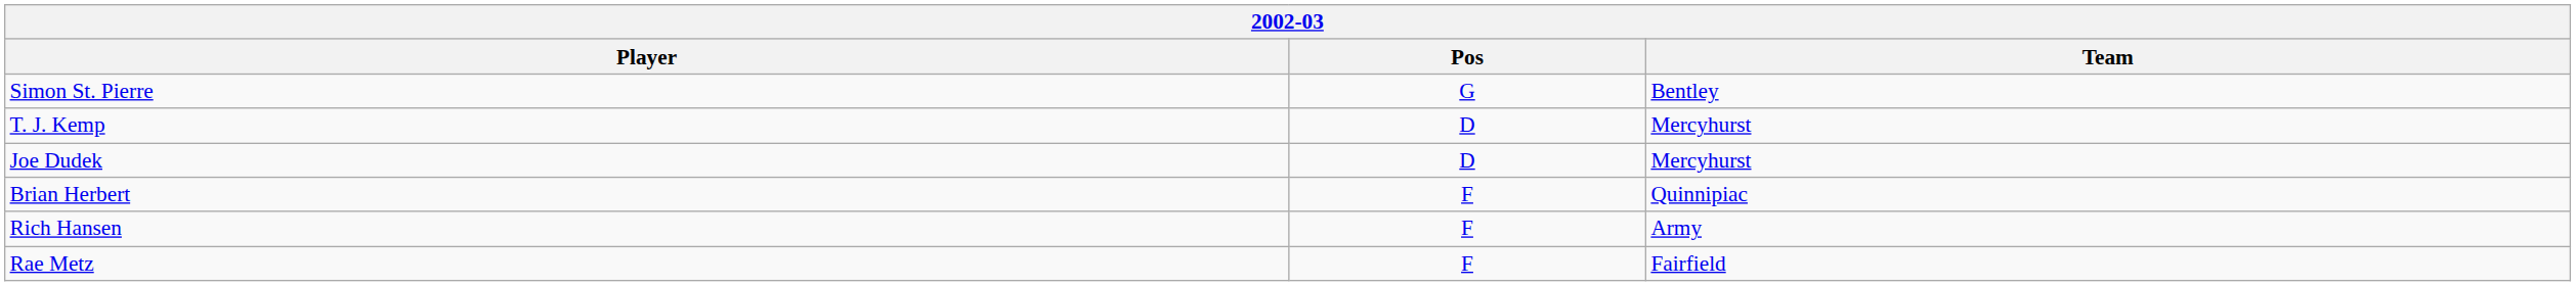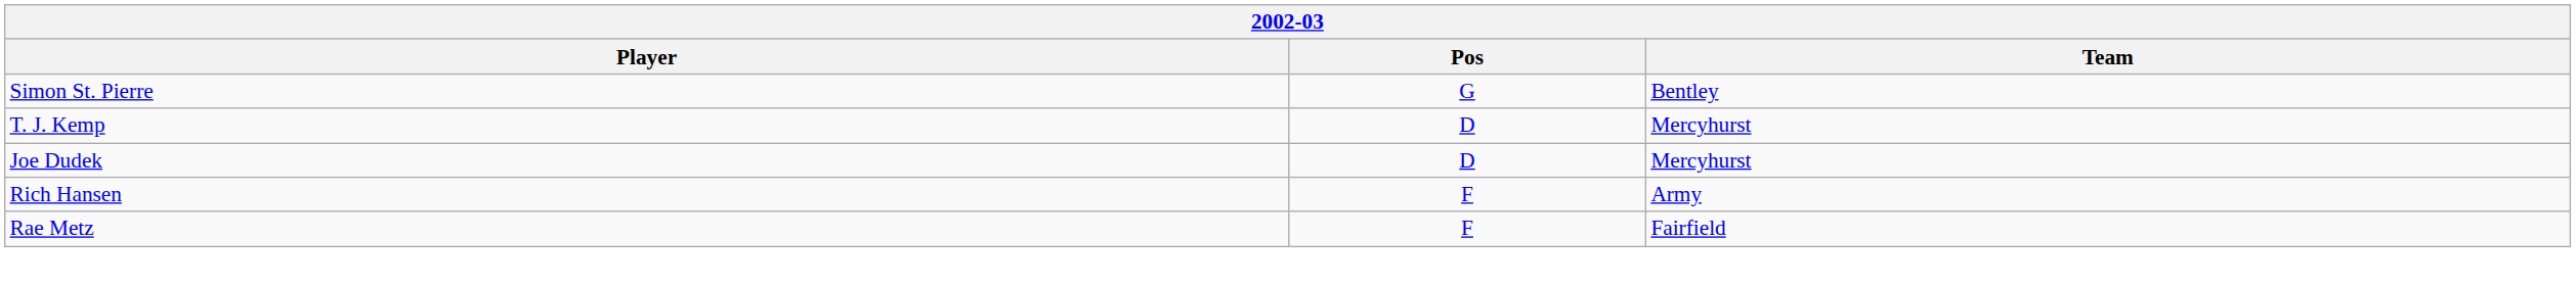- row: Brian Herbert | F | Quinnipiac
